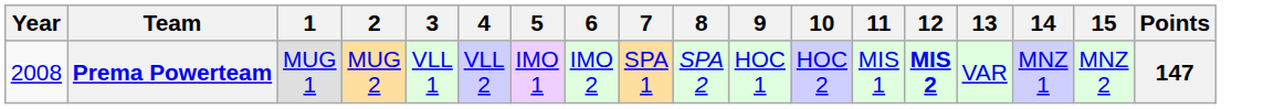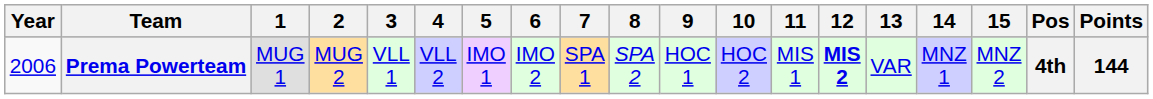+ column: Pos | 4th
Prema Powerteam | Year: 2008 -> 2006
Prema Powerteam | Points: 147 -> 144
